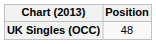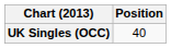UK Singles (OCC) | Position: 48 -> 40
